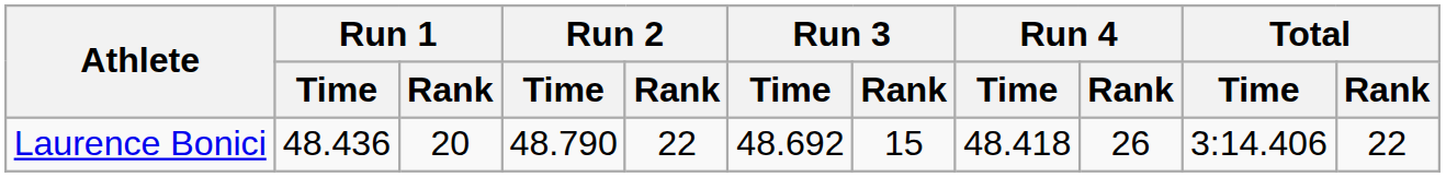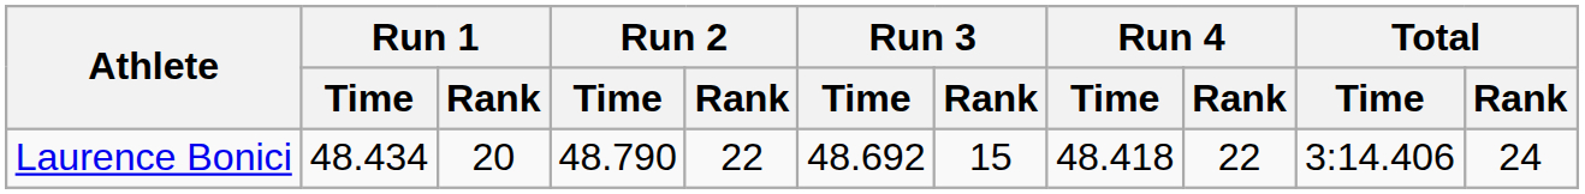Laurence Bonici | Run 1 / Time: 48.436 -> 48.434
Laurence Bonici | Run 4 / Rank: 26 -> 22
Laurence Bonici | Total / Rank: 22 -> 24
